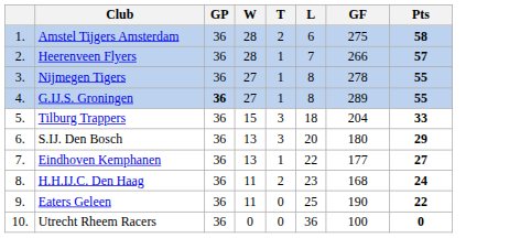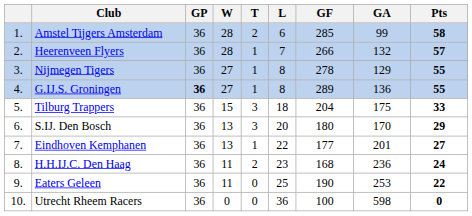+ column: GA | 99 | 132 | 129 | 136 | 175 | 170 | 201 | 236 | 253 | 598
Amstel Tijgers Amsterdam | GF: 275 -> 285
